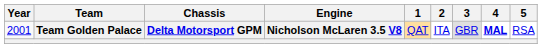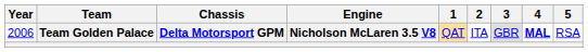Team Golden Palace | Year: 2001 -> 2006
